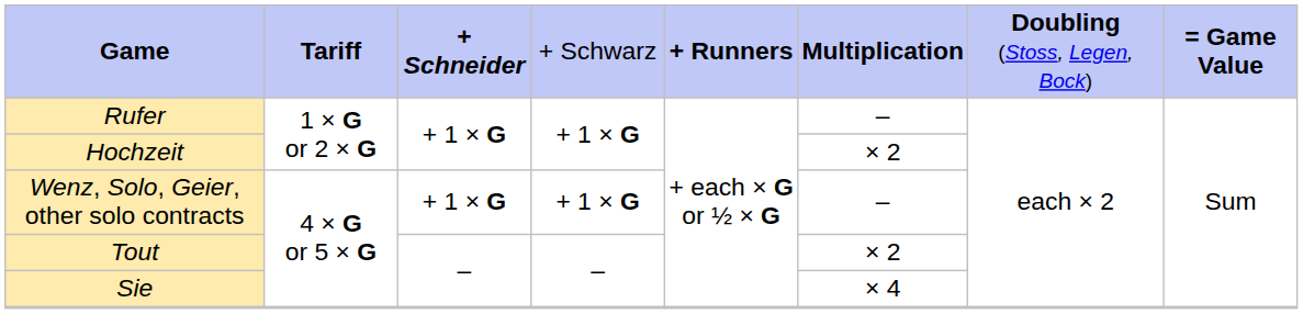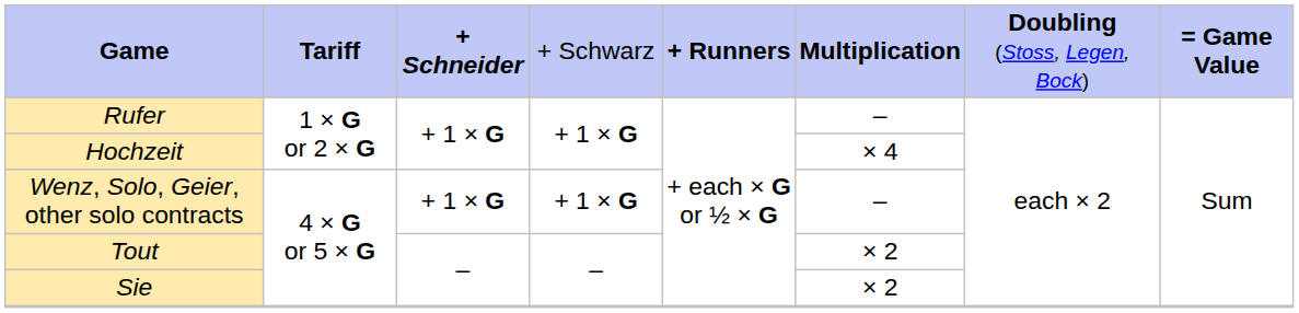Hochzeit | column 6: × 2 -> × 4
Sie | column 6: × 4 -> × 2
